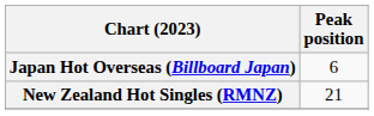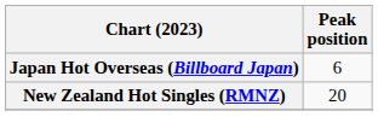New Zealand Hot Singles (RMNZ) | Peak position: 21 -> 20
